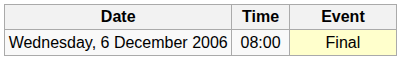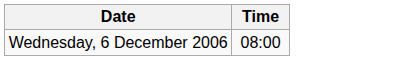- column: Event | Final
